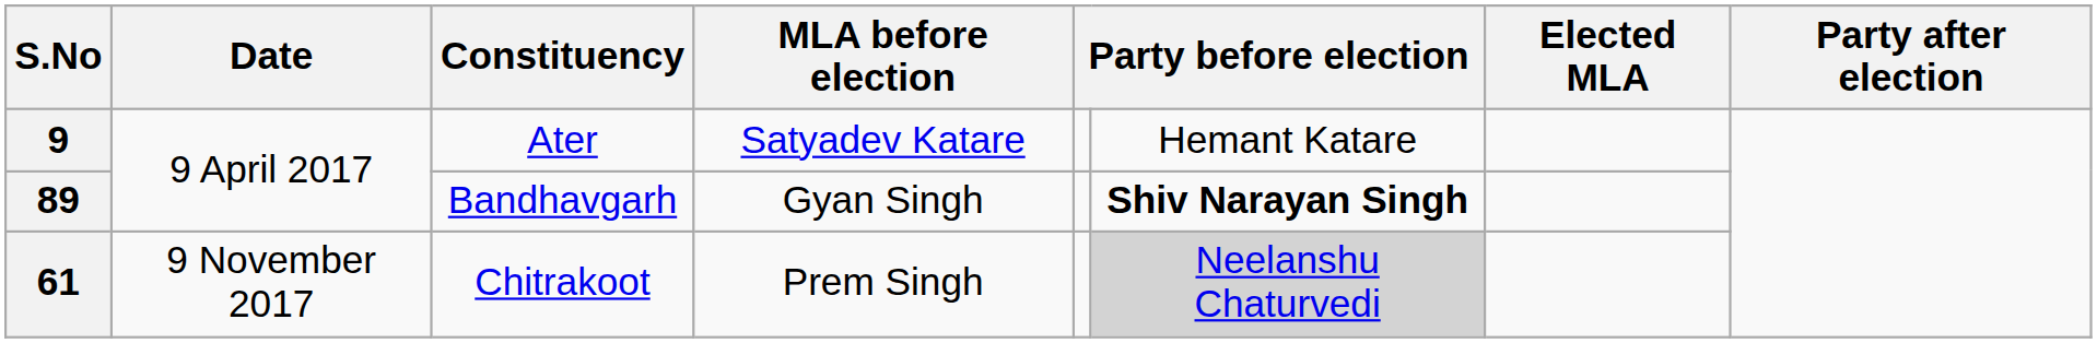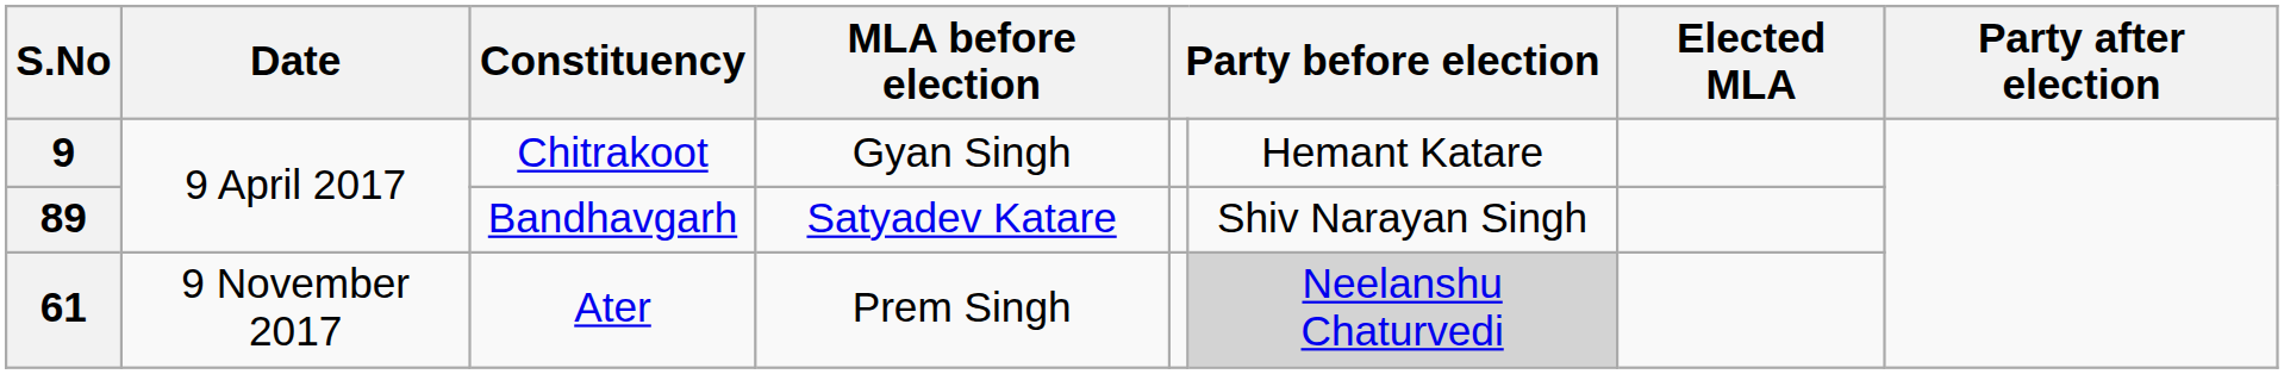9 | Constituency: Ater -> Chitrakoot
9 | MLA before election: Satyadev Katare -> Gyan Singh
89 | MLA before election: Gyan Singh -> Satyadev Katare
89 | column 6: bold -> normal
61 | Constituency: Chitrakoot -> Ater
